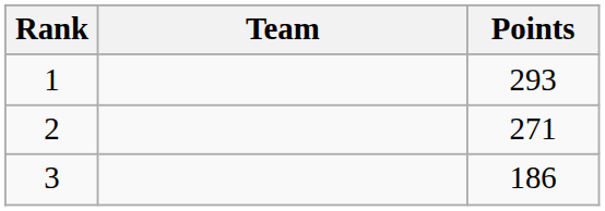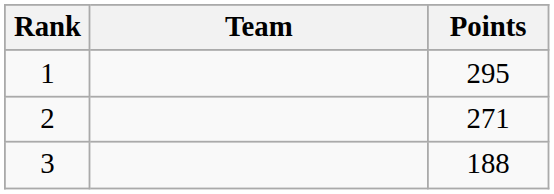1 | Points: 293 -> 295
3 | Points: 186 -> 188
